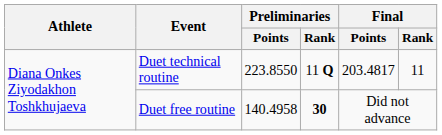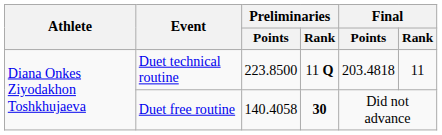Duet technical routine | Preliminaries / Points: 223.8550 -> 223.8500
Duet technical routine | Final / Points: 203.4817 -> 203.4818
Duet free routine | Preliminaries / Points: 140.4958 -> 140.4058
